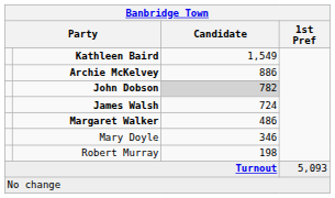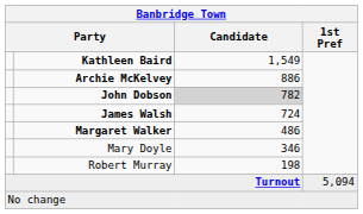Turnout | 1st Pref: 5,093 -> 5,094
